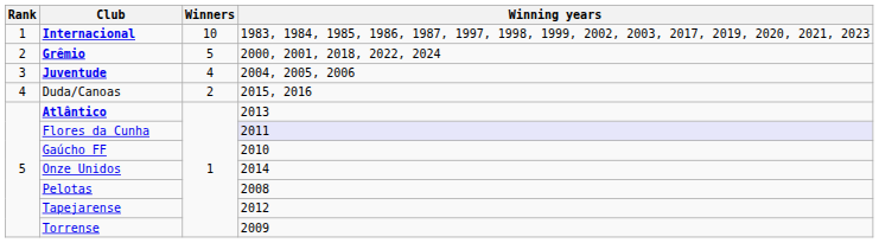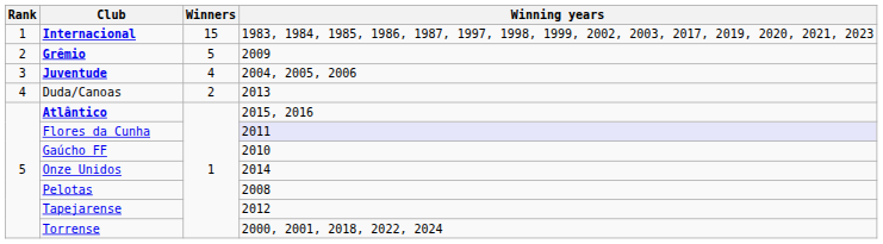Internacional | Winners: 10 -> 15
Grêmio | Winning years: 2000, 2001, 2018, 2022, 2024 -> 2009
Duda/Canoas | Winning years: 2015, 2016 -> 2013
Atlântico | Winning years: 2013 -> 2015, 2016
Torrense | Winning years: 2009 -> 2000, 2001, 2018, 2022, 2024
